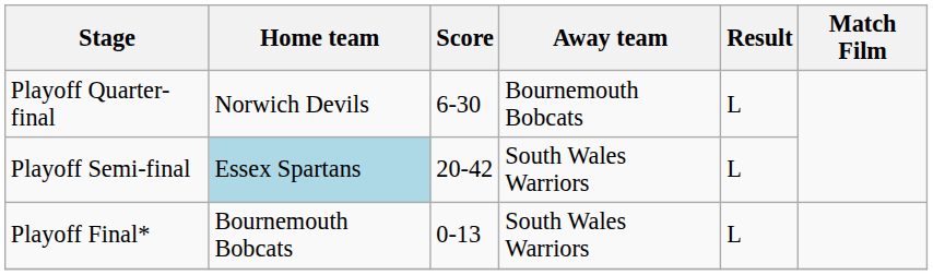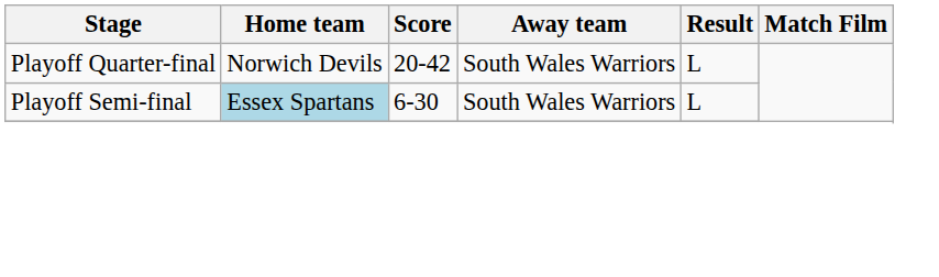Playoff Quarter-final | Score: 6-30 -> 20-42
Playoff Quarter-final | Away team: Bournemouth Bobcats -> South Wales Warriors
Playoff Semi-final | Score: 20-42 -> 6-30
- row: Playoff Final* | Bournemouth Bobcats | 0-13 | South Wales Warriors | L
